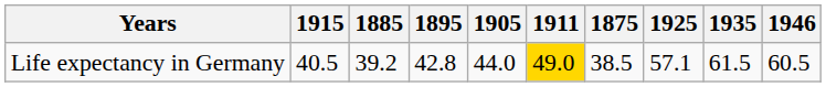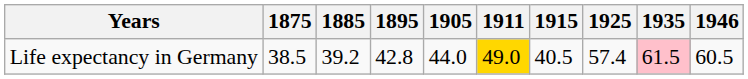columns swapped: 1875 <-> 1915
Life expectancy in Germany | 1925: 57.1 -> 57.4
Life expectancy in Germany | 1935: no background -> pink background
